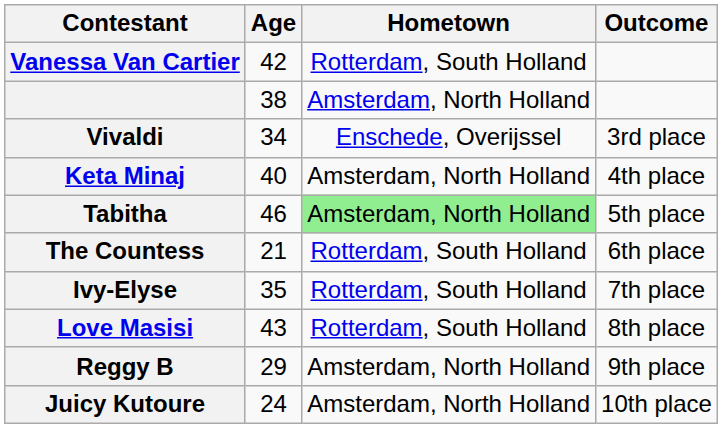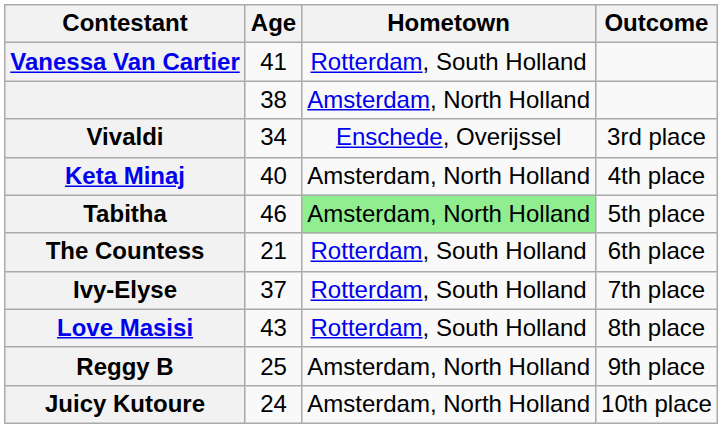Vanessa Van Cartier | Age: 42 -> 41
Ivy-Elyse | Age: 35 -> 37
Reggy B | Age: 29 -> 25
